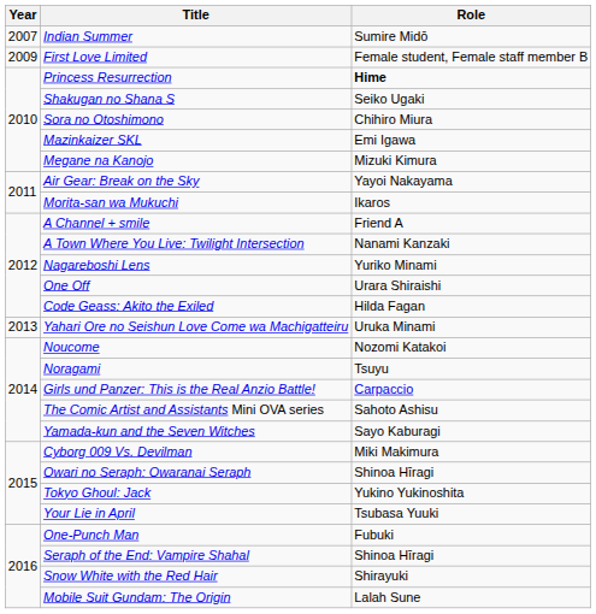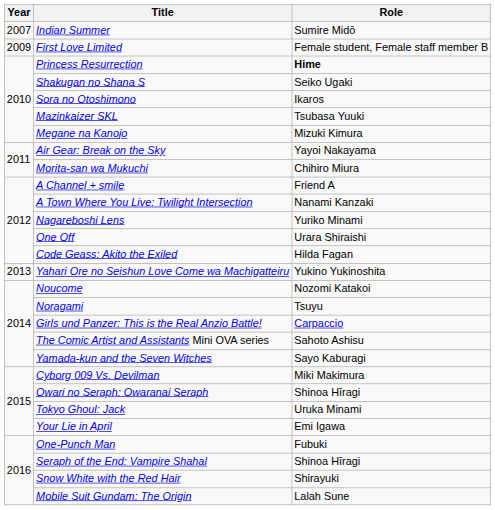Sora no Otoshimono | Role: Chihiro Miura -> Ikaros
Mazinkaizer SKL | Role: Emi Igawa -> Tsubasa Yuuki
Morita-san wa Mukuchi | Role: Ikaros -> Chihiro Miura
Yahari Ore no Seishun Love Come wa Machigatteiru | Role: Uruka Minami -> Yukino Yukinoshita
Tokyo Ghoul: Jack | Role: Yukino Yukinoshita -> Uruka Minami
Your Lie in April | Role: Tsubasa Yuuki -> Emi Igawa
